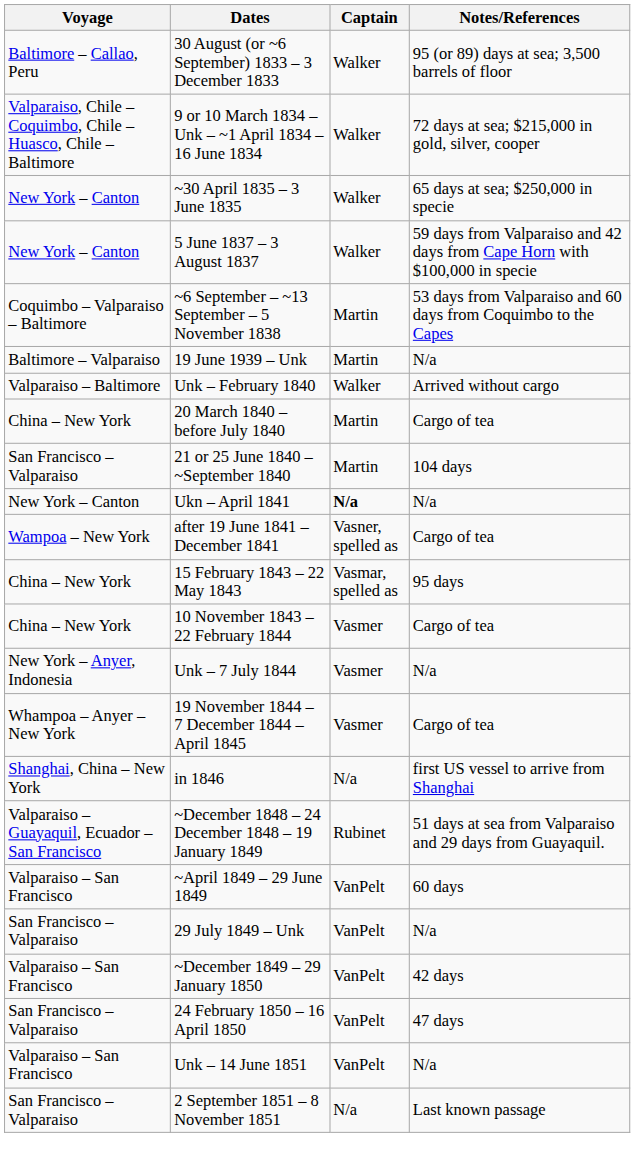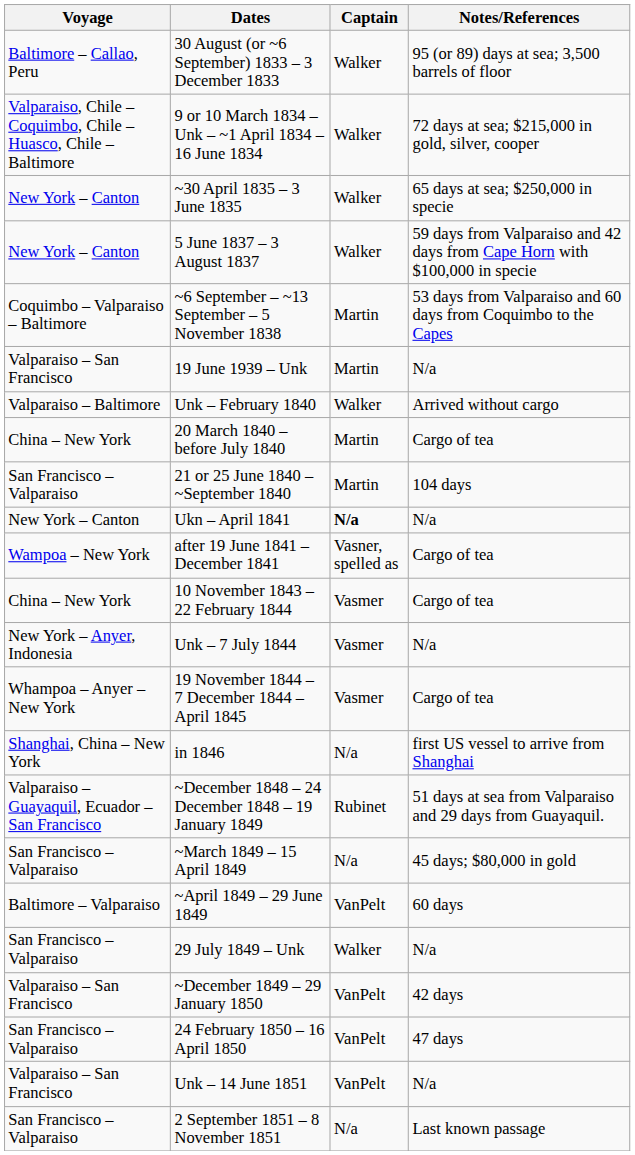19 June 1939 – Unk | Voyage: Baltimore – Valparaiso -> Valparaiso – San Francisco
- row: China – New York | 15 February 1843 – 22 May 1843 | Vasmar, spelled as | 95 days
+ row: San Francisco – Valparaiso | ~March 1849 – 15 April 1849 | N/a | 45 days; $80,000 in gold
~April 1849 – 29 June 1849 | Voyage: Valparaiso – San Francisco -> Baltimore – Valparaiso
29 July 1849 – Unk | Captain: VanPelt -> Walker
